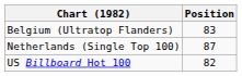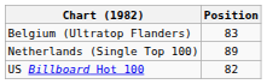Netherlands (Single Top 100) | Position: 87 -> 89
